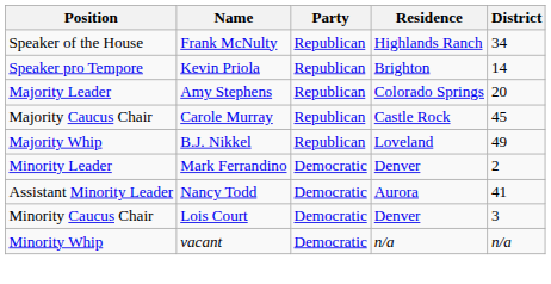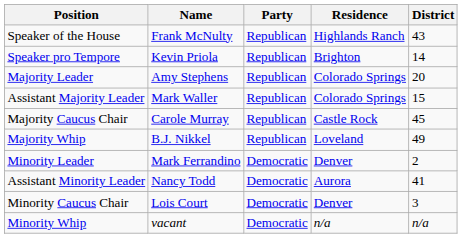Speaker of the House | District: 34 -> 43
+ row: Assistant Majority Leader | Mark Waller | Republican | Colorado Springs | 15
